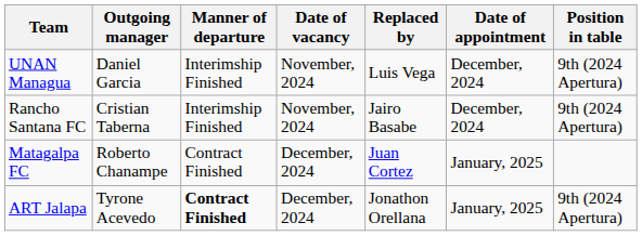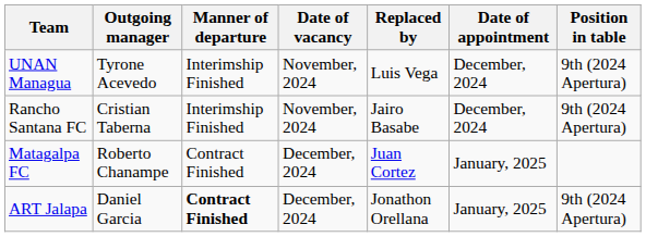UNAN Managua | Outgoing manager: Daniel Garcia -> Tyrone Acevedo
ART Jalapa | Outgoing manager: Tyrone Acevedo -> Daniel Garcia
